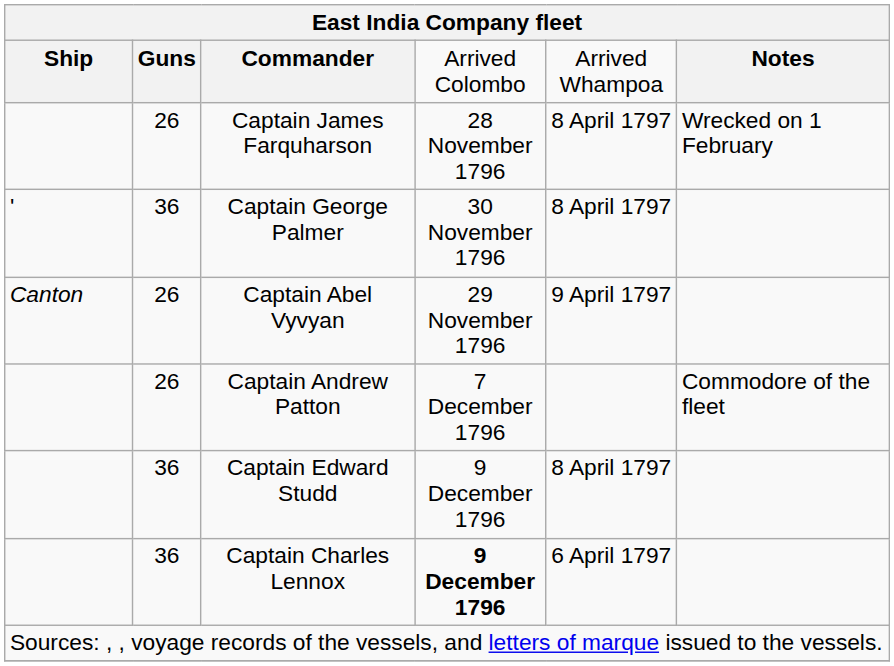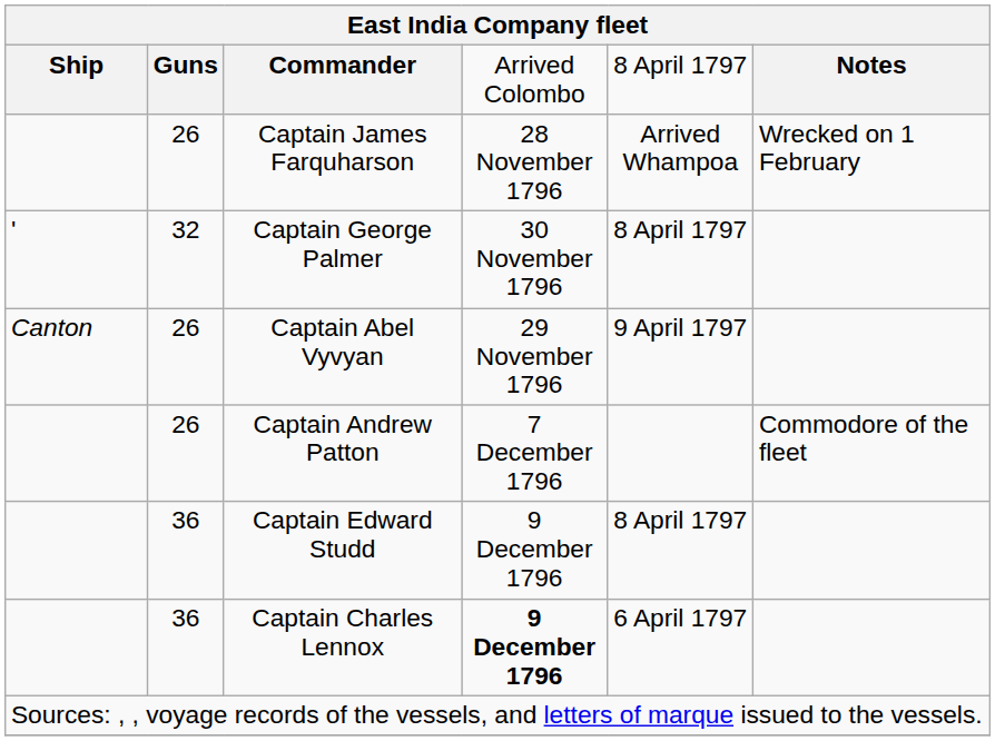Commander | column 5: Arrived Whampoa -> 8 April 1797
Captain James Farquharson | column 5: 8 April 1797 -> Arrived Whampoa
Captain George Palmer | column 2: 36 -> 32
